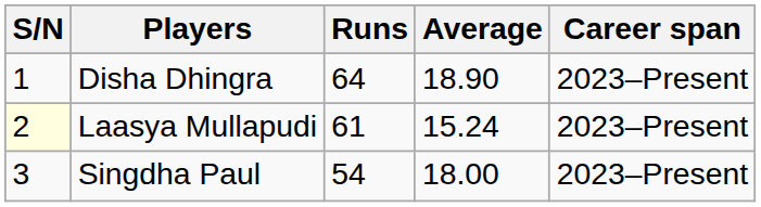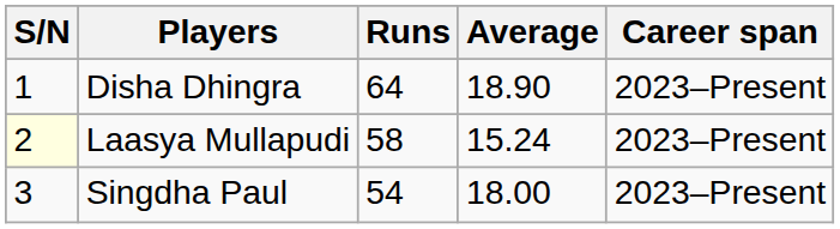Laasya Mullapudi | Runs: 61 -> 58
